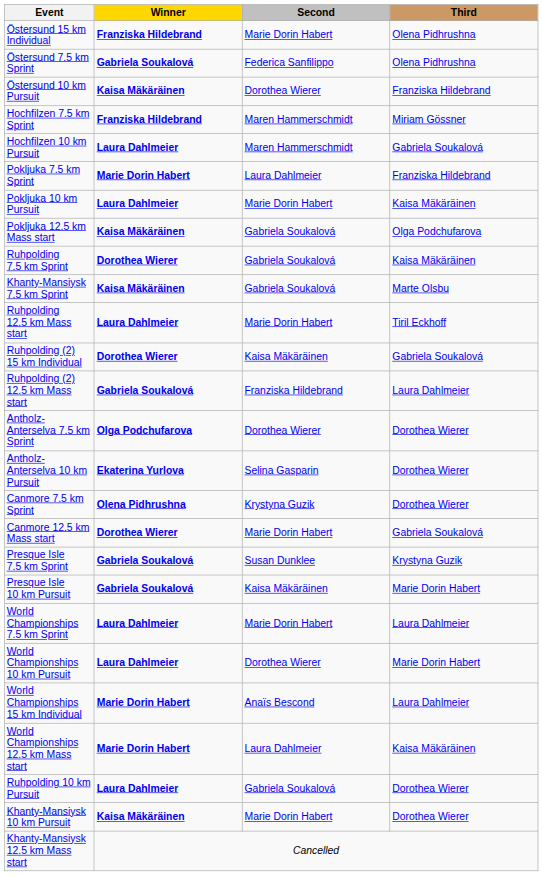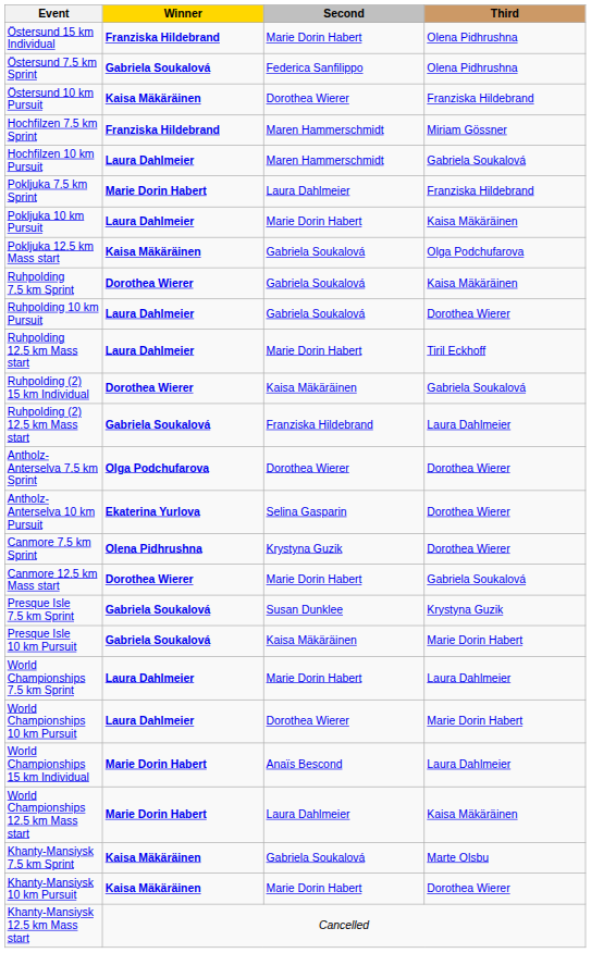rows swapped: Ruhpolding 10 km Pursuit <-> Khanty-Mansiysk 7.5 km Sprint
